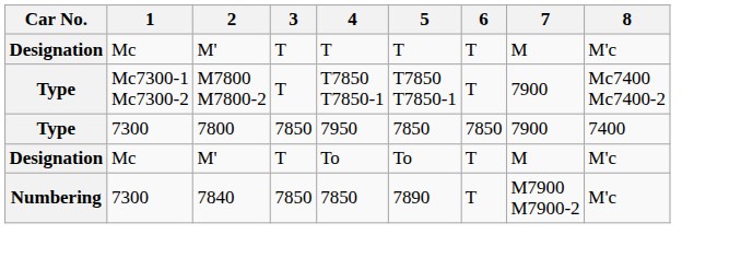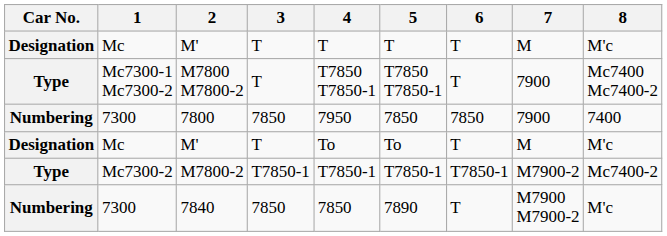7800 | Car No.: Type -> Numbering
+ row: Type | Mc7300-2 | M7800-2 | T7850-1 | T7850-1 | T7850-1 | T7850-1 | M7900-2 | Mc7400-2
